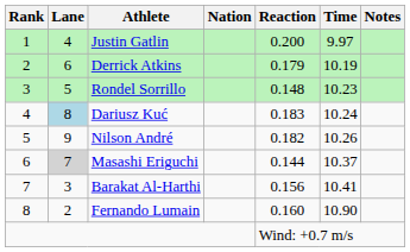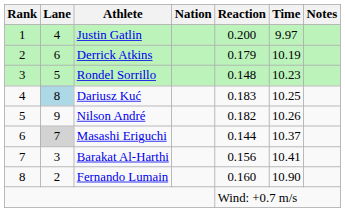Dariusz Kuć | Time: 10.24 -> 10.25
